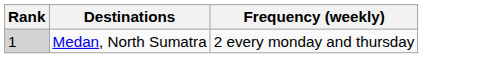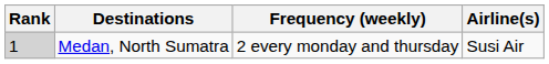+ column: Airline(s) | Susi Air
